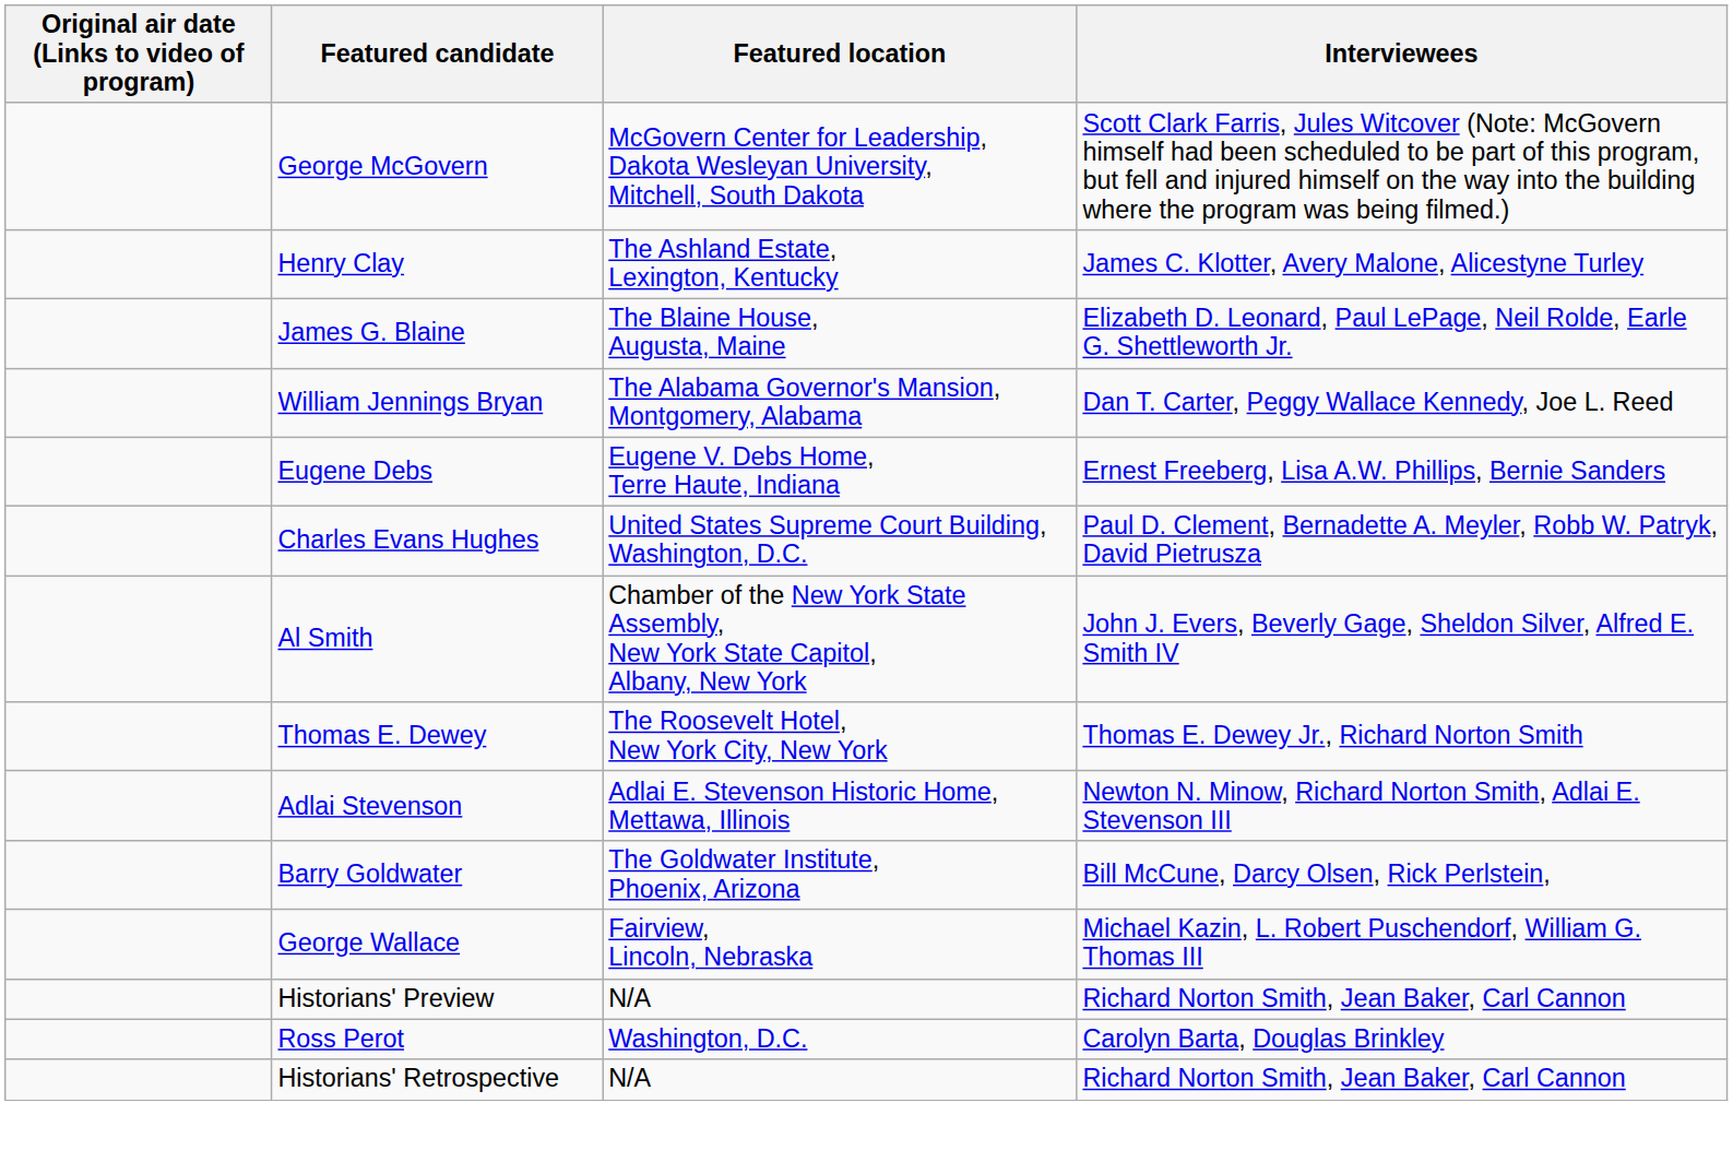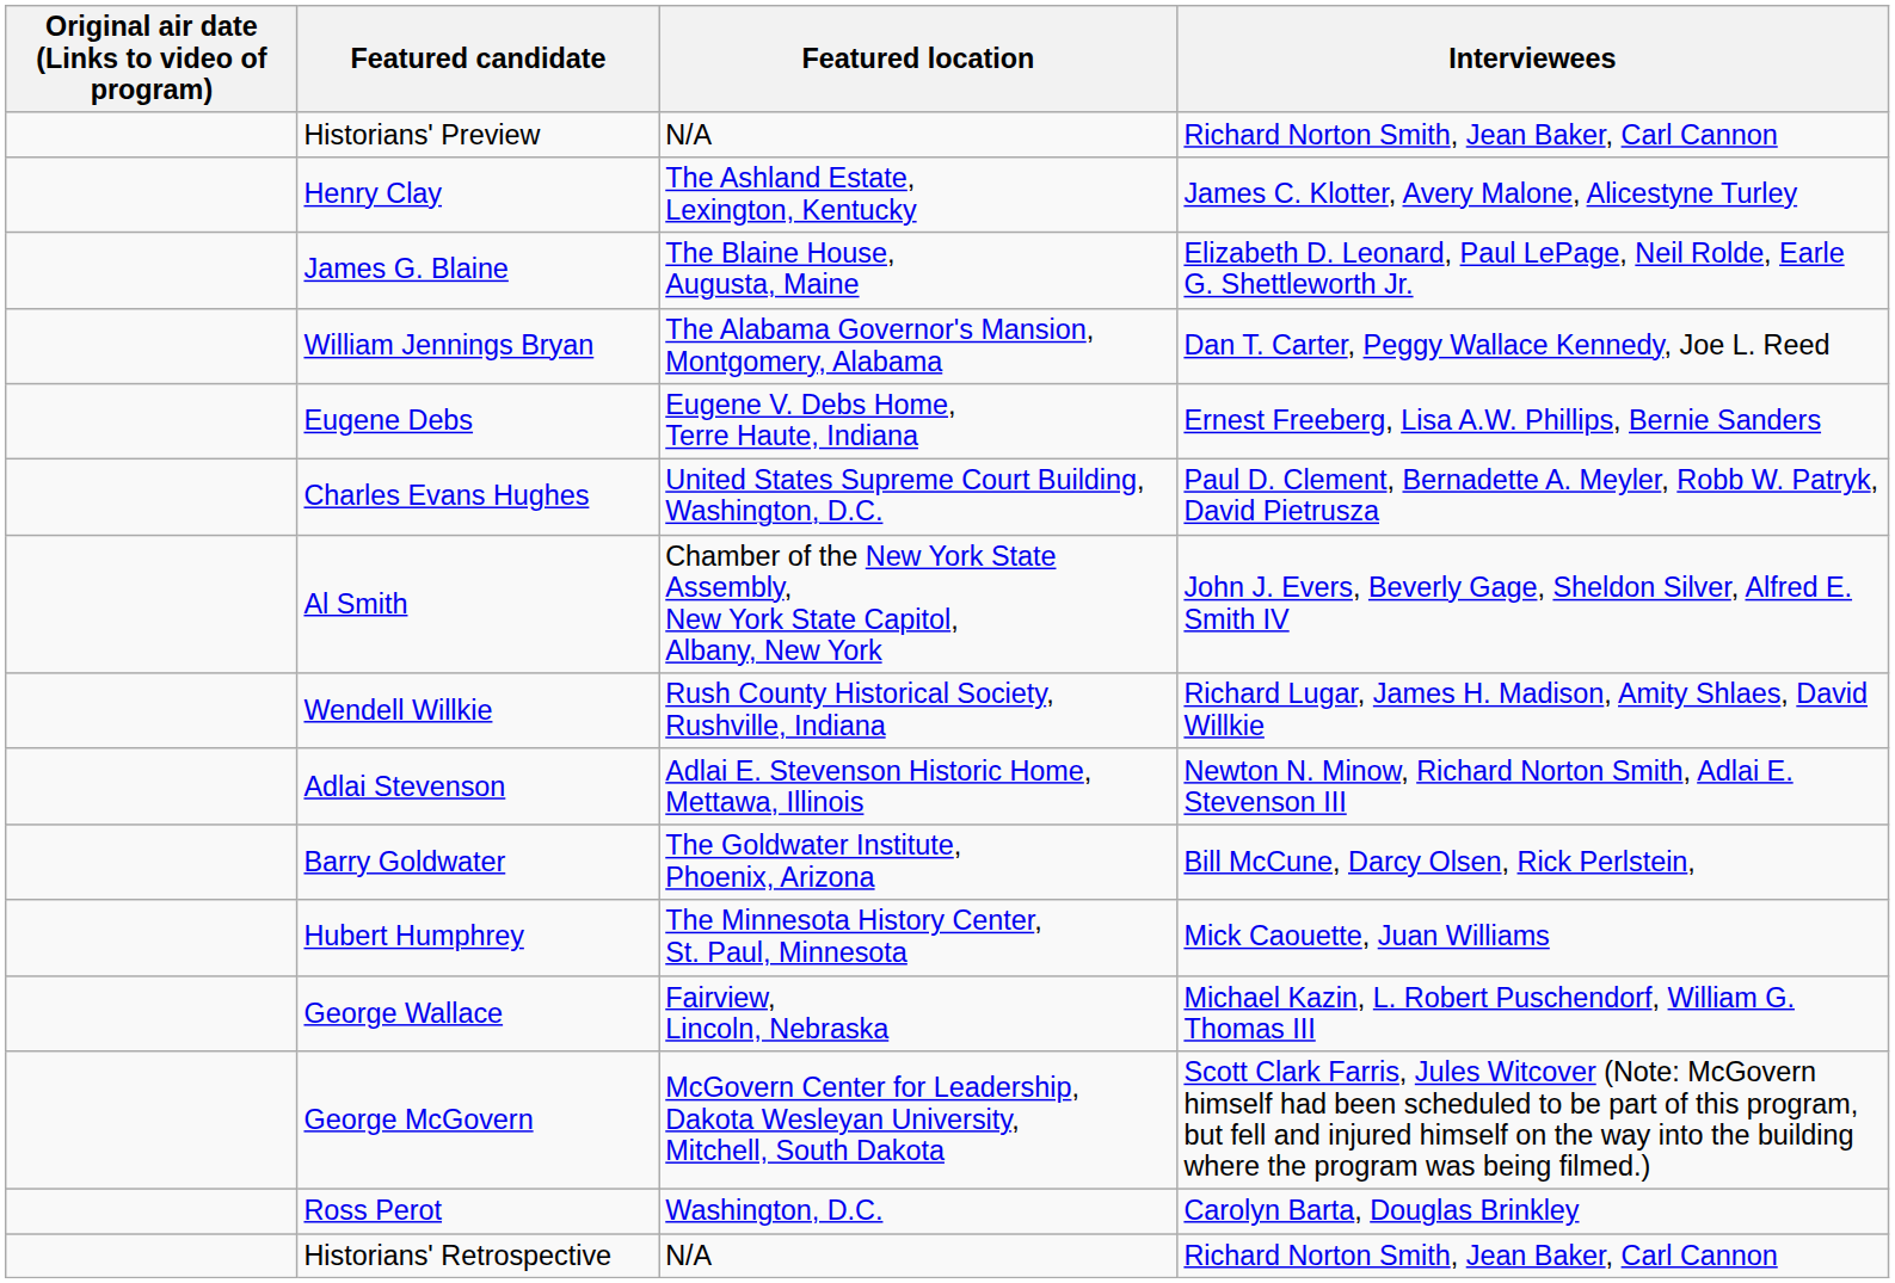rows swapped: Historians' Preview <-> George McGovern
+ row: Wendell Willkie | Rush County Historical Society, Rushville, Indiana | Richard Lugar, James H. Madison, Amity Shlaes, David Willkie
- row: Thomas E. Dewey | The Roosevelt Hotel, New York City, New York | Thomas E. Dewey Jr., Richard Norton Smith
+ row: Hubert Humphrey | The Minnesota History Center, St. Paul, Minnesota | Mick Caouette, Juan Williams
